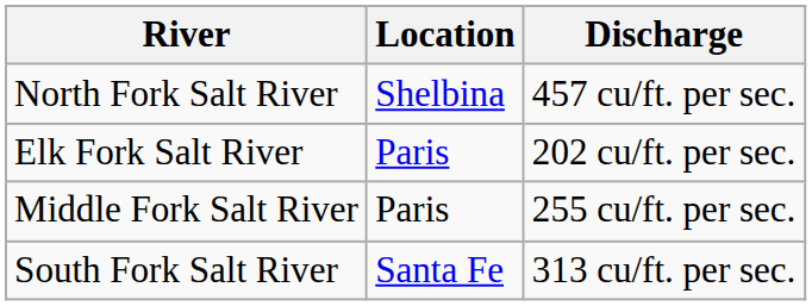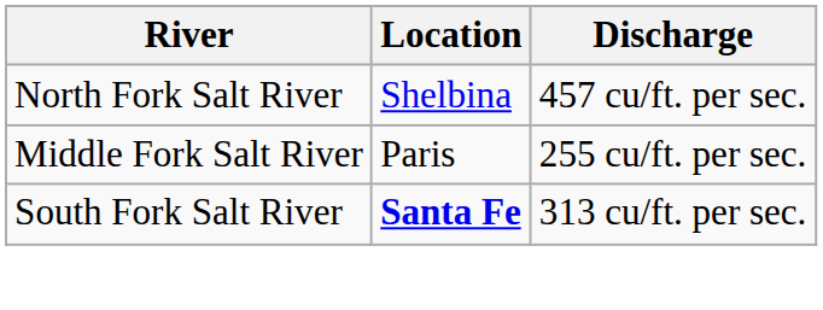- row: Elk Fork Salt River | Paris | 202 cu/ft. per sec.
South Fork Salt River | Location: normal -> bold
